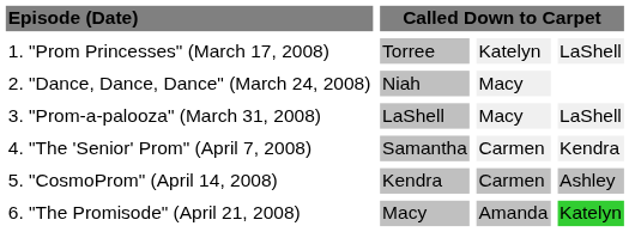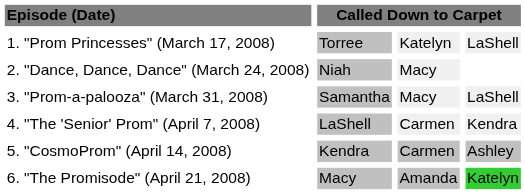3. "Prom-a-palooza" (March 31, 2008) | column 2: LaShell -> Samantha
4. "The 'Senior' Prom" (April 7, 2008) | column 2: Samantha -> LaShell
